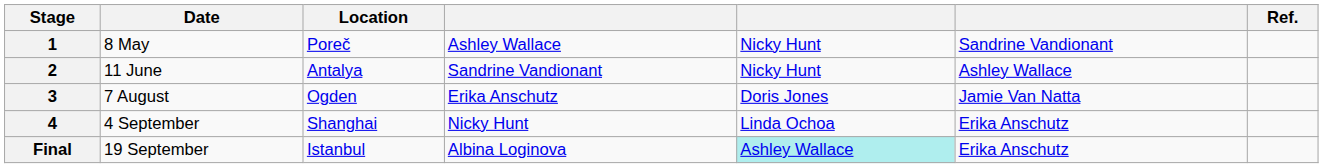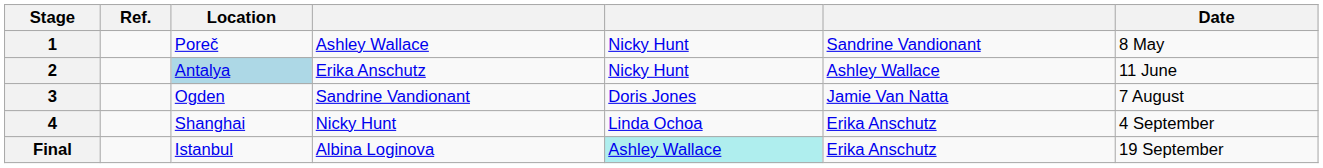columns swapped: Date <-> Ref.
2 | Location: no background -> lightblue background
2 | column 4: Sandrine Vandionant -> Erika Anschutz
3 | column 4: Erika Anschutz -> Sandrine Vandionant
